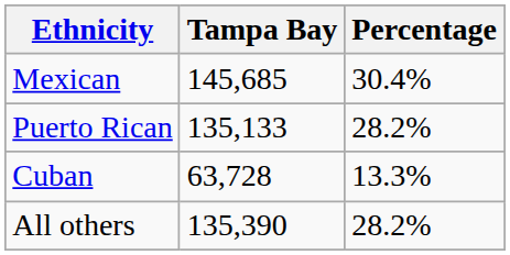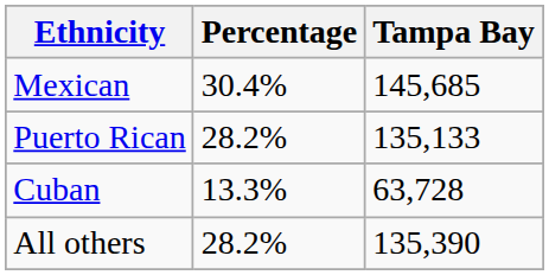columns swapped: Tampa Bay <-> Percentage
